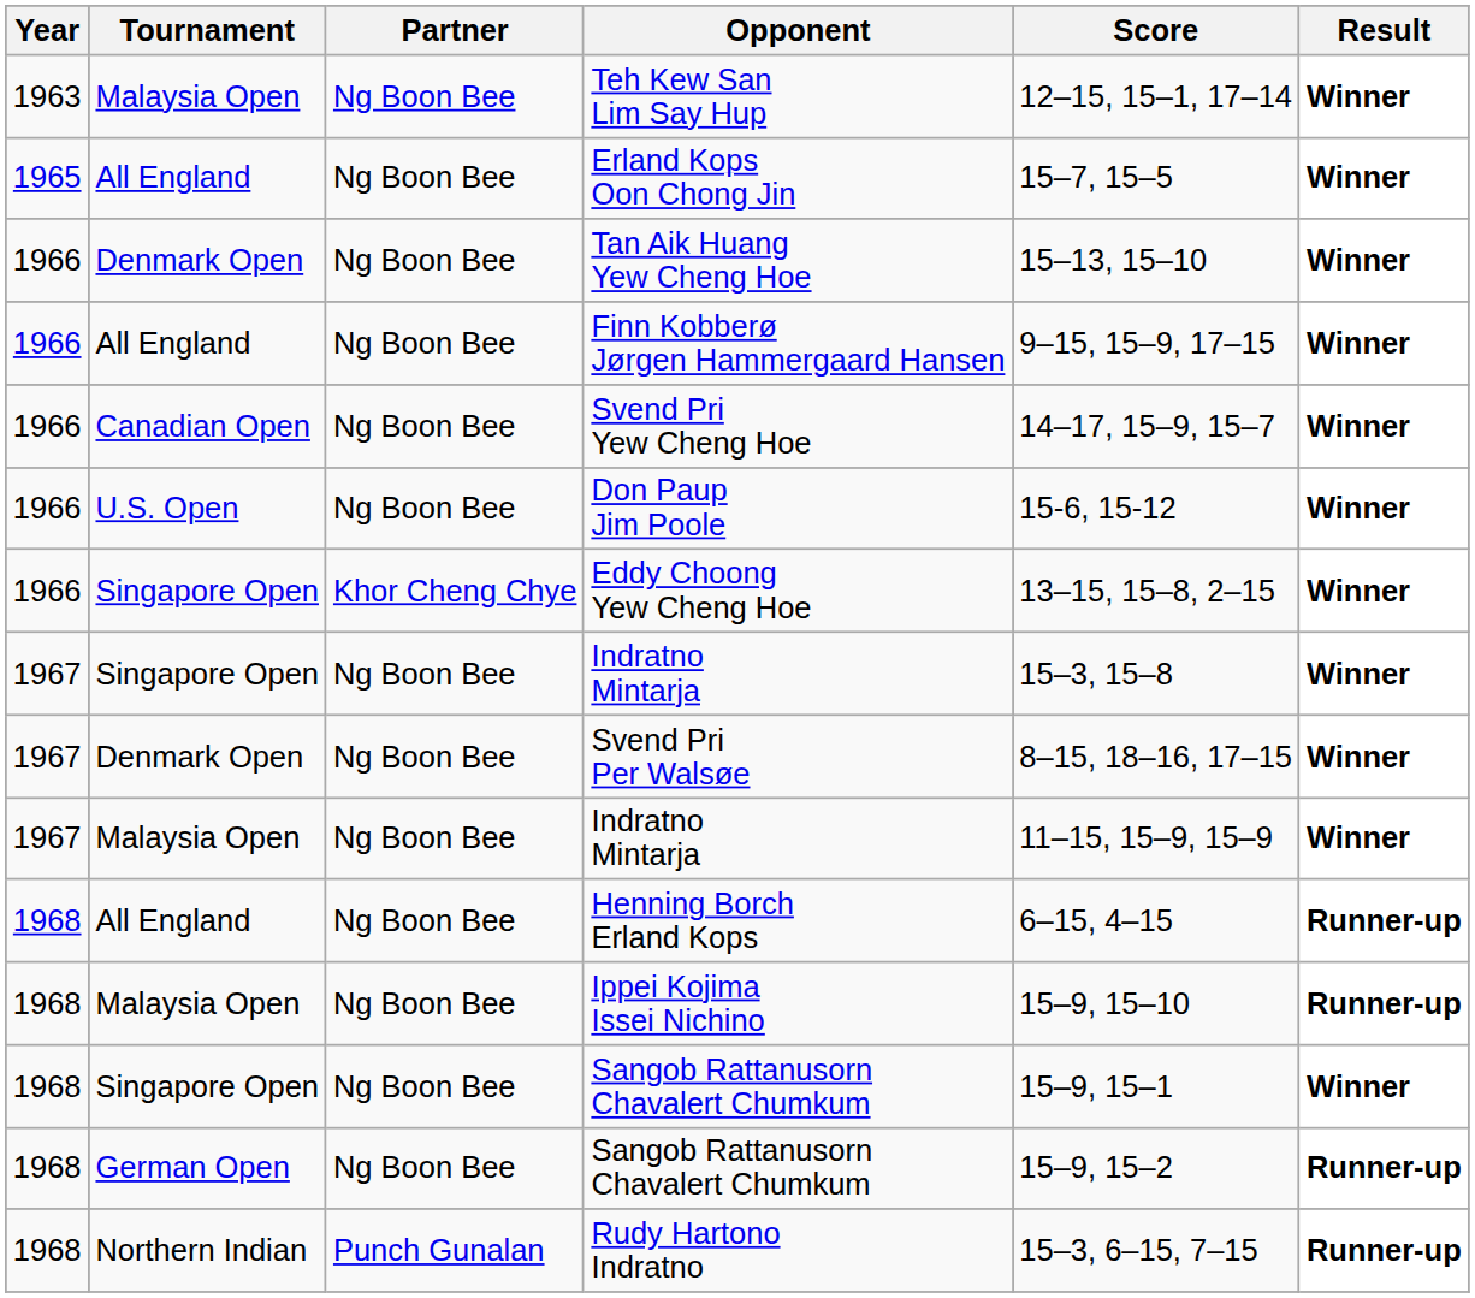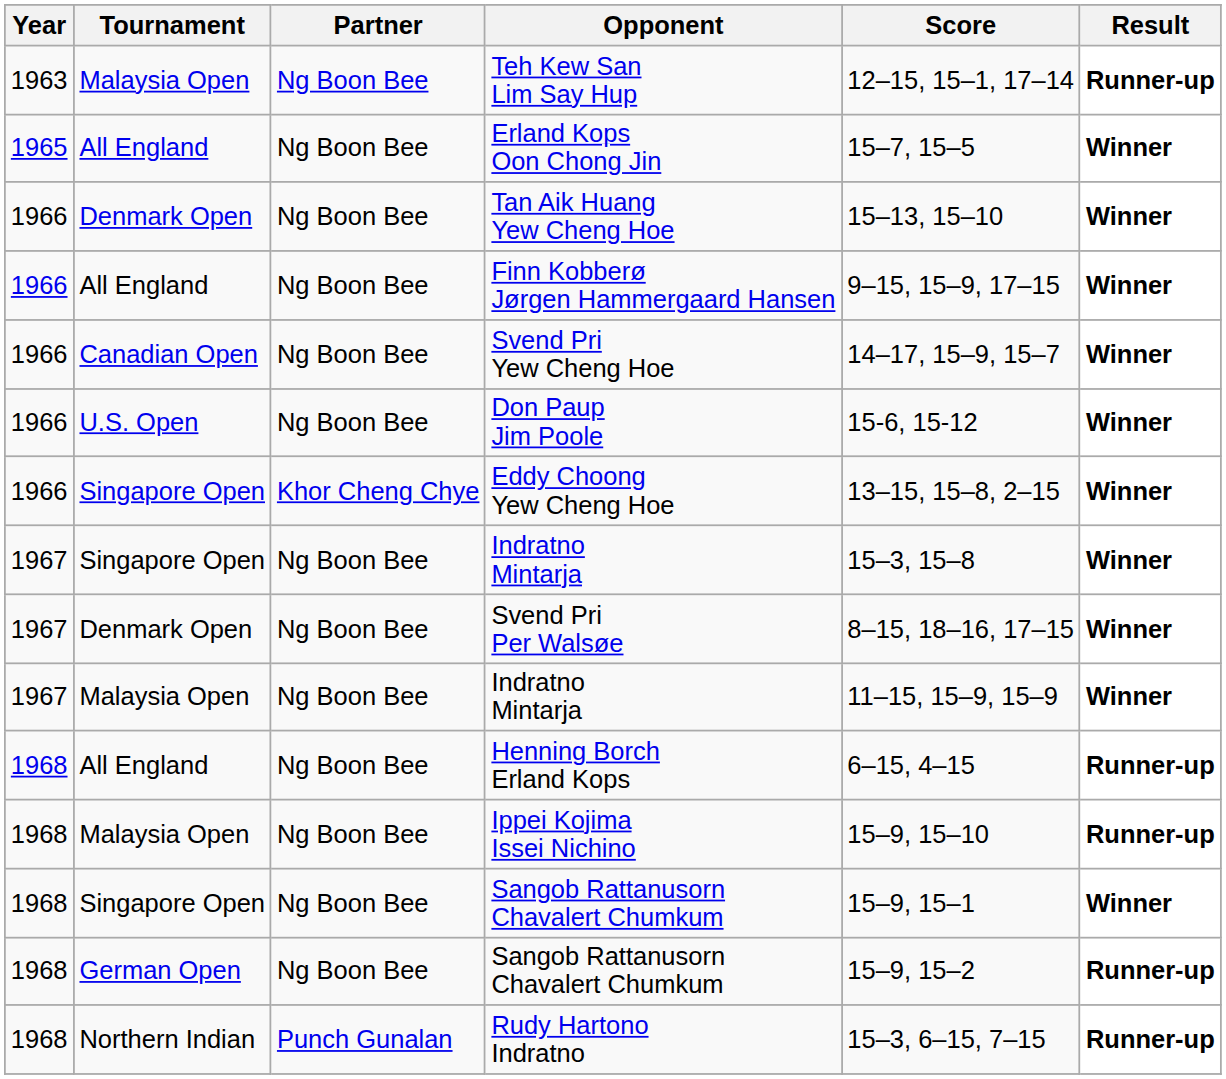Teh Kew San Lim Say Hup | Result: Winner -> Runner-up
